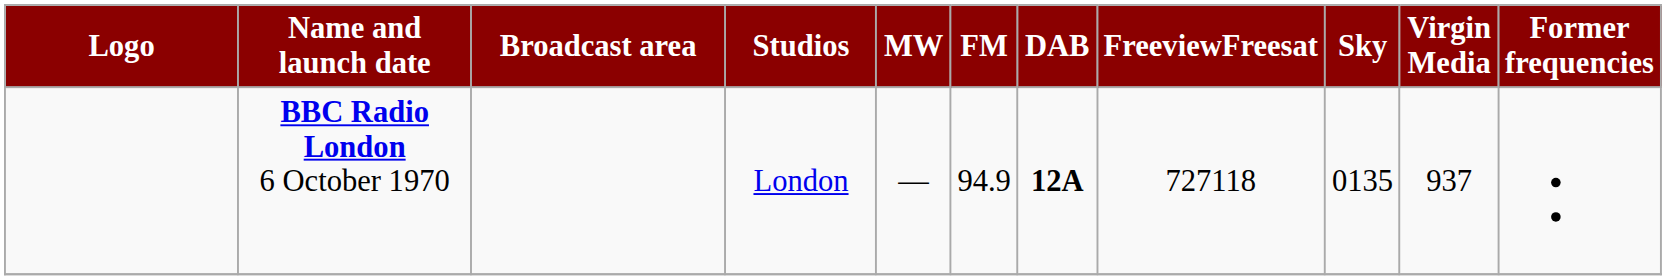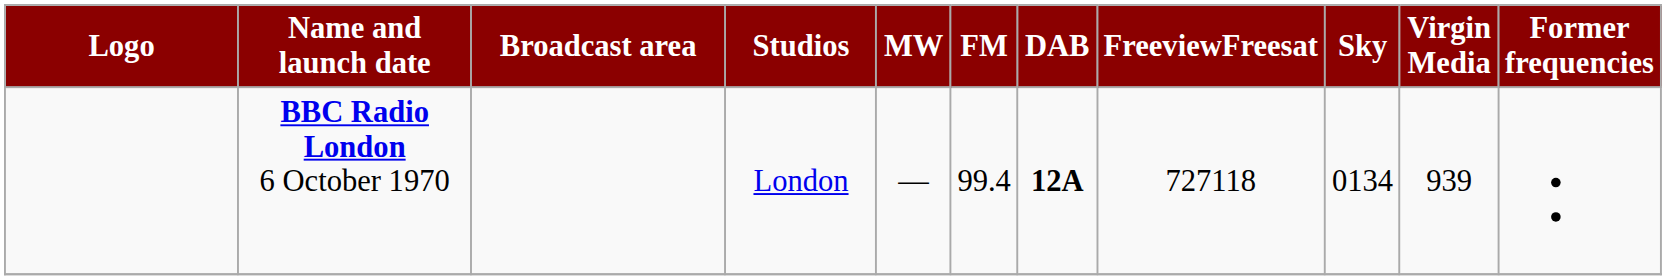BBC Radio London 6 October 1970 | FM: 94.9 -> 99.4
BBC Radio London 6 October 1970 | Sky: 0135 -> 0134
BBC Radio London 6 October 1970 | Virgin Media: 937 -> 939
